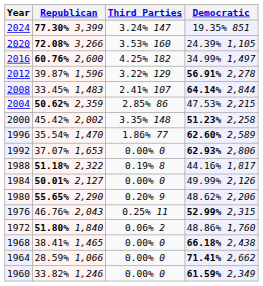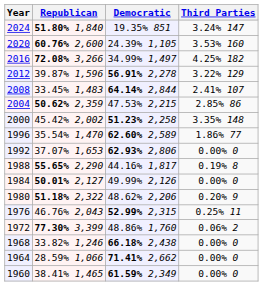columns swapped: Democratic <-> Third Parties
2024 | Republican: 77.30% 3,399 -> 51.80% 1,840
2020 | Republican: 72.08% 3,266 -> 60.76% 2,600
2016 | Republican: 60.76% 2,600 -> 72.08% 3,266
1988 | Republican: 51.18% 2,322 -> 55.65% 2,290
1980 | Republican: 55.65% 2,290 -> 51.18% 2,322
1972 | Republican: 51.80% 1,840 -> 77.30% 3,399
1968 | Republican: 38.41% 1,465 -> 33.82% 1,246
1960 | Republican: 33.82% 1,246 -> 38.41% 1,465
